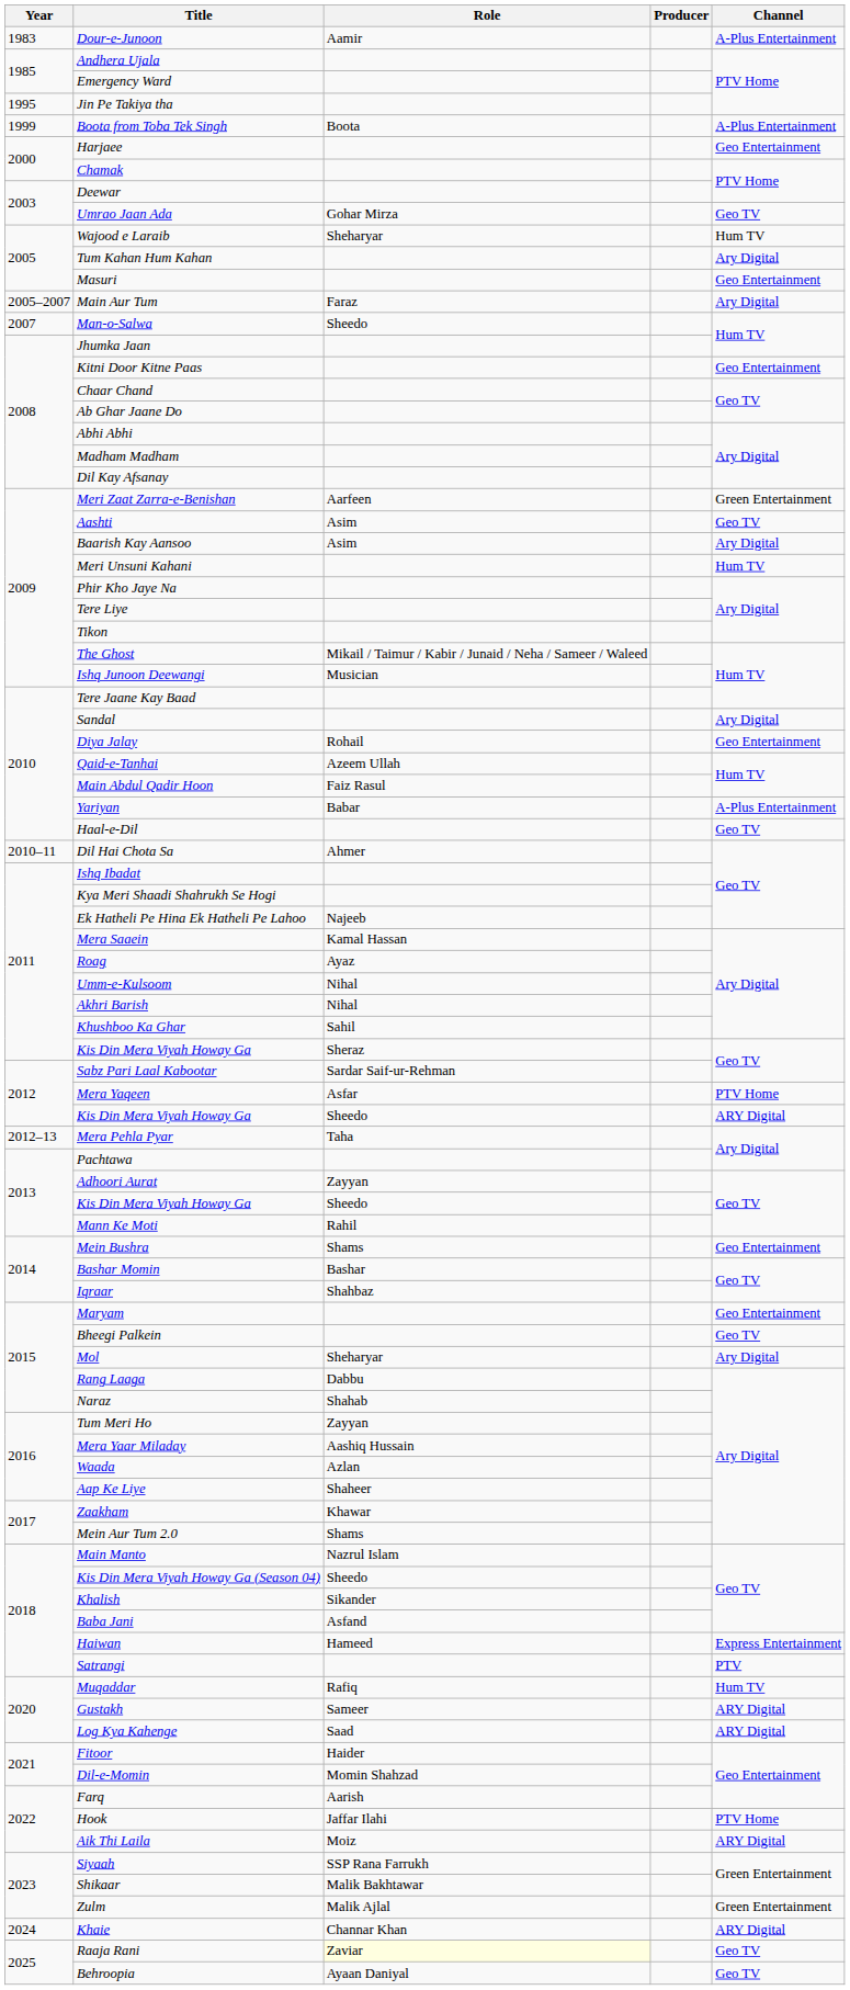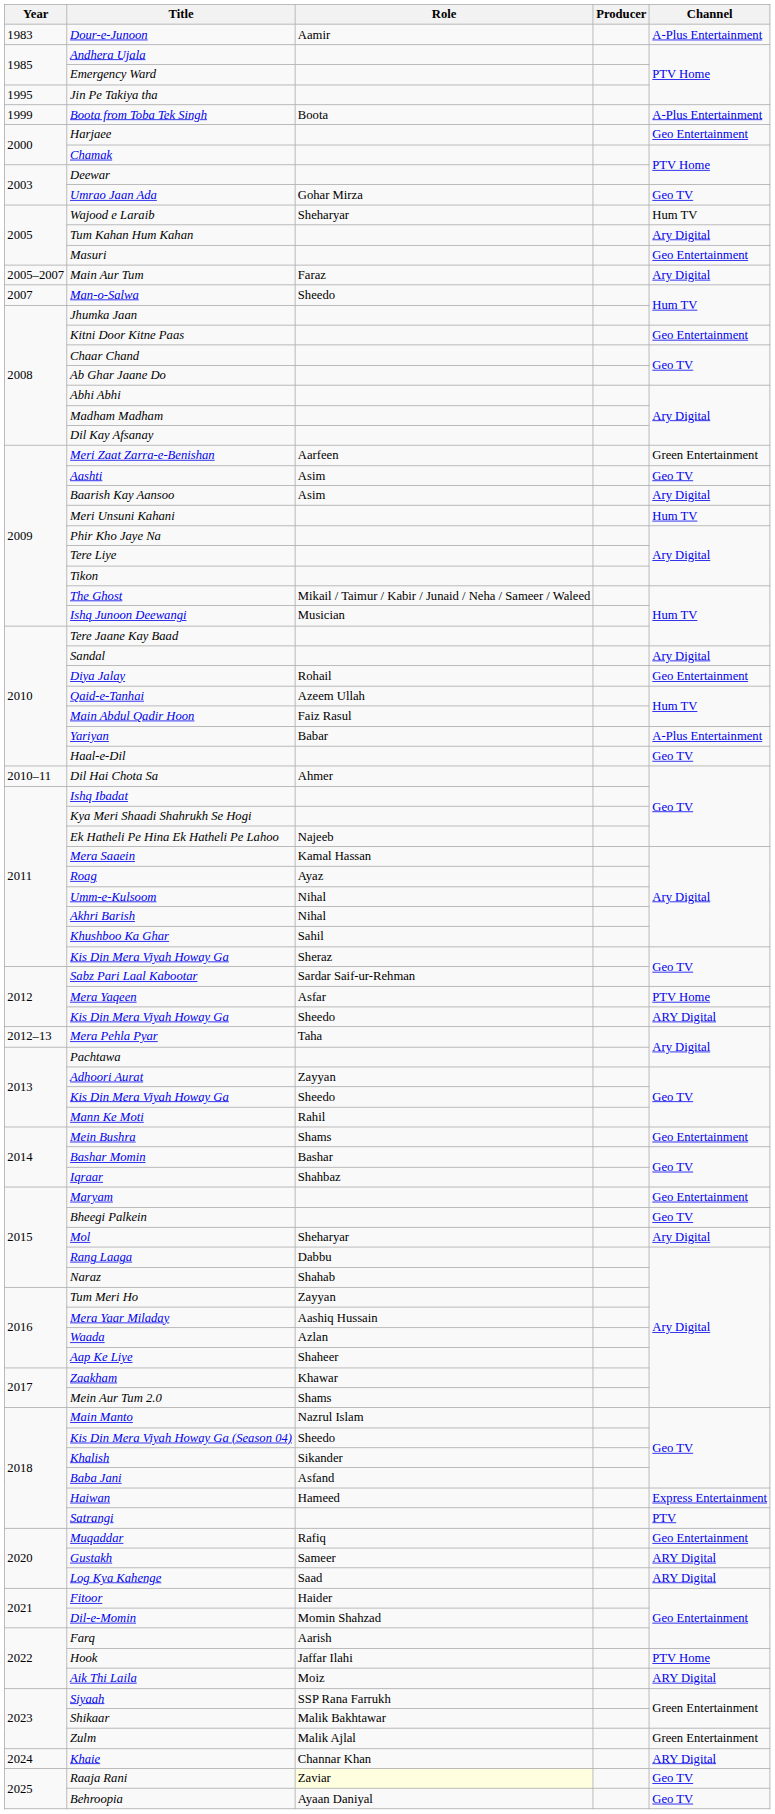Muqaddar | Channel: Hum TV -> Geo Entertainment
